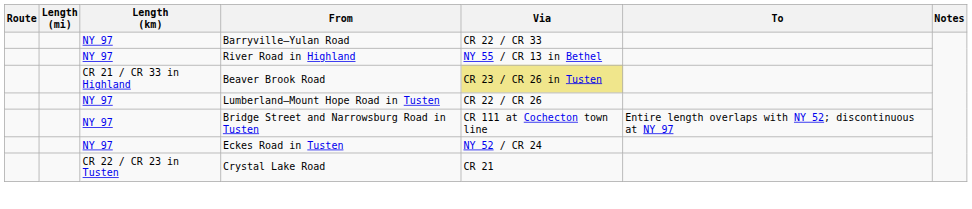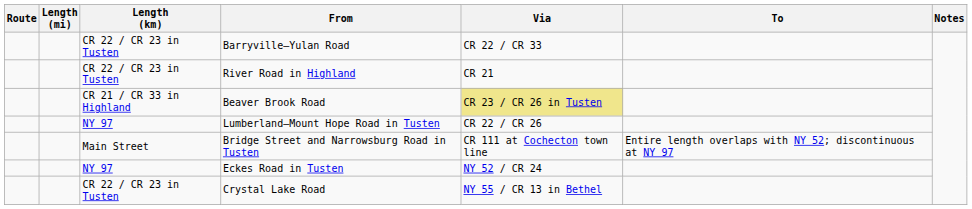Barryville–Yulan Road | Length (km): NY 97 -> CR 22 / CR 23 in Tusten
River Road in Highland | Length (km): NY 97 -> CR 22 / CR 23 in Tusten
River Road in Highland | Via: NY 55 / CR 13 in Bethel -> CR 21
Bridge Street and Narrowsburg Road in Tusten | Length (km): NY 97 -> Main Street
Crystal Lake Road | Via: CR 21 -> NY 55 / CR 13 in Bethel
